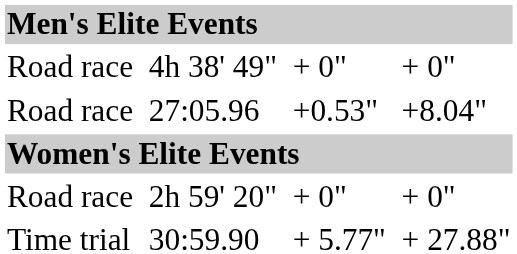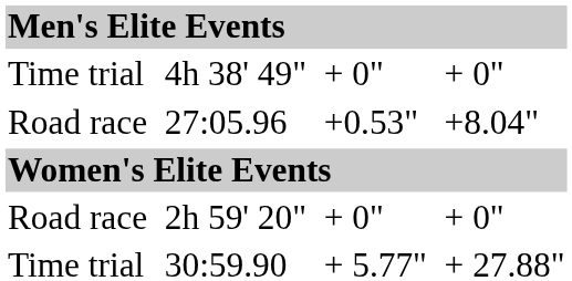4h 38' 49" | column 1: Road race -> Time trial
